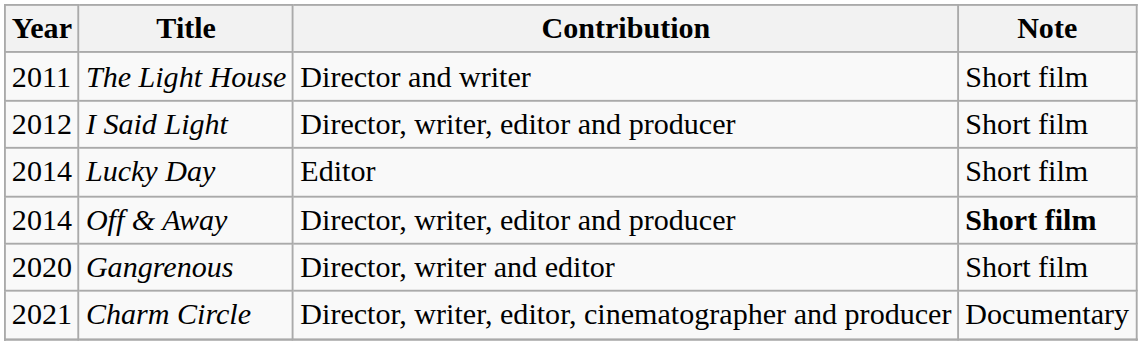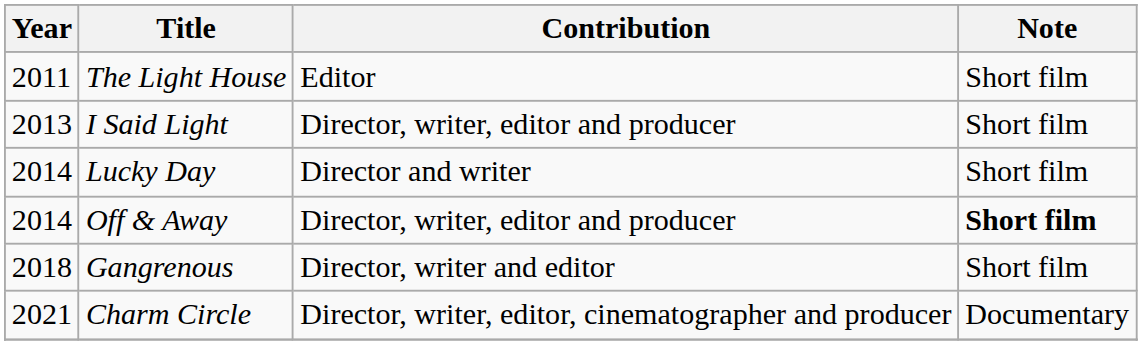The Light House | Contribution: Director and writer -> Editor
I Said Light | Year: 2012 -> 2013
Lucky Day | Contribution: Editor -> Director and writer
Gangrenous | Year: 2020 -> 2018
